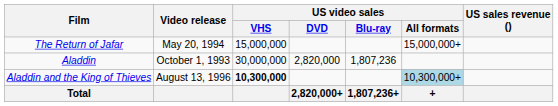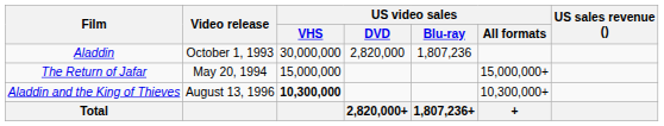rows swapped: Aladdin <-> The Return of Jafar
Aladdin and the King of Thieves | US video sales / All formats: lightblue background -> no background
